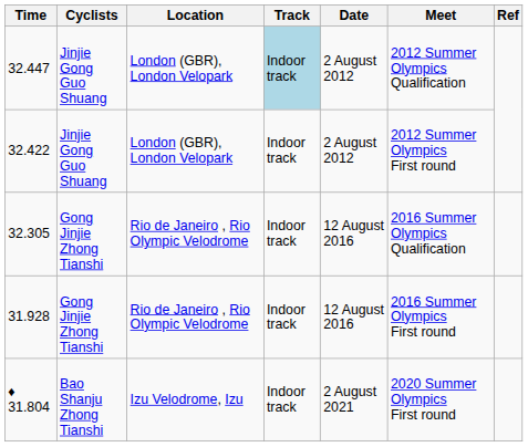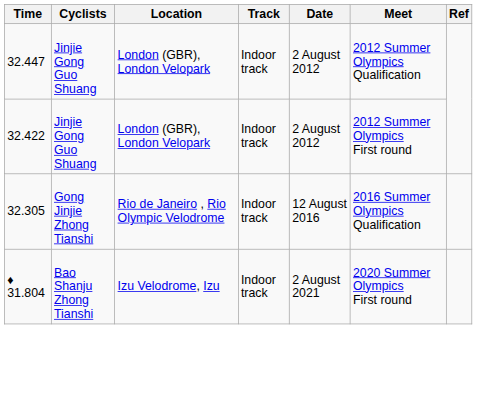32.447 | Track: lightblue background -> no background
- row: 31.928 | Gong Jinjie Zhong Tianshi | Rio de Janeiro , Rio Olympic Velodrome | Indoor track | 12 August 2016 | 2016 Summer Olympics First round
